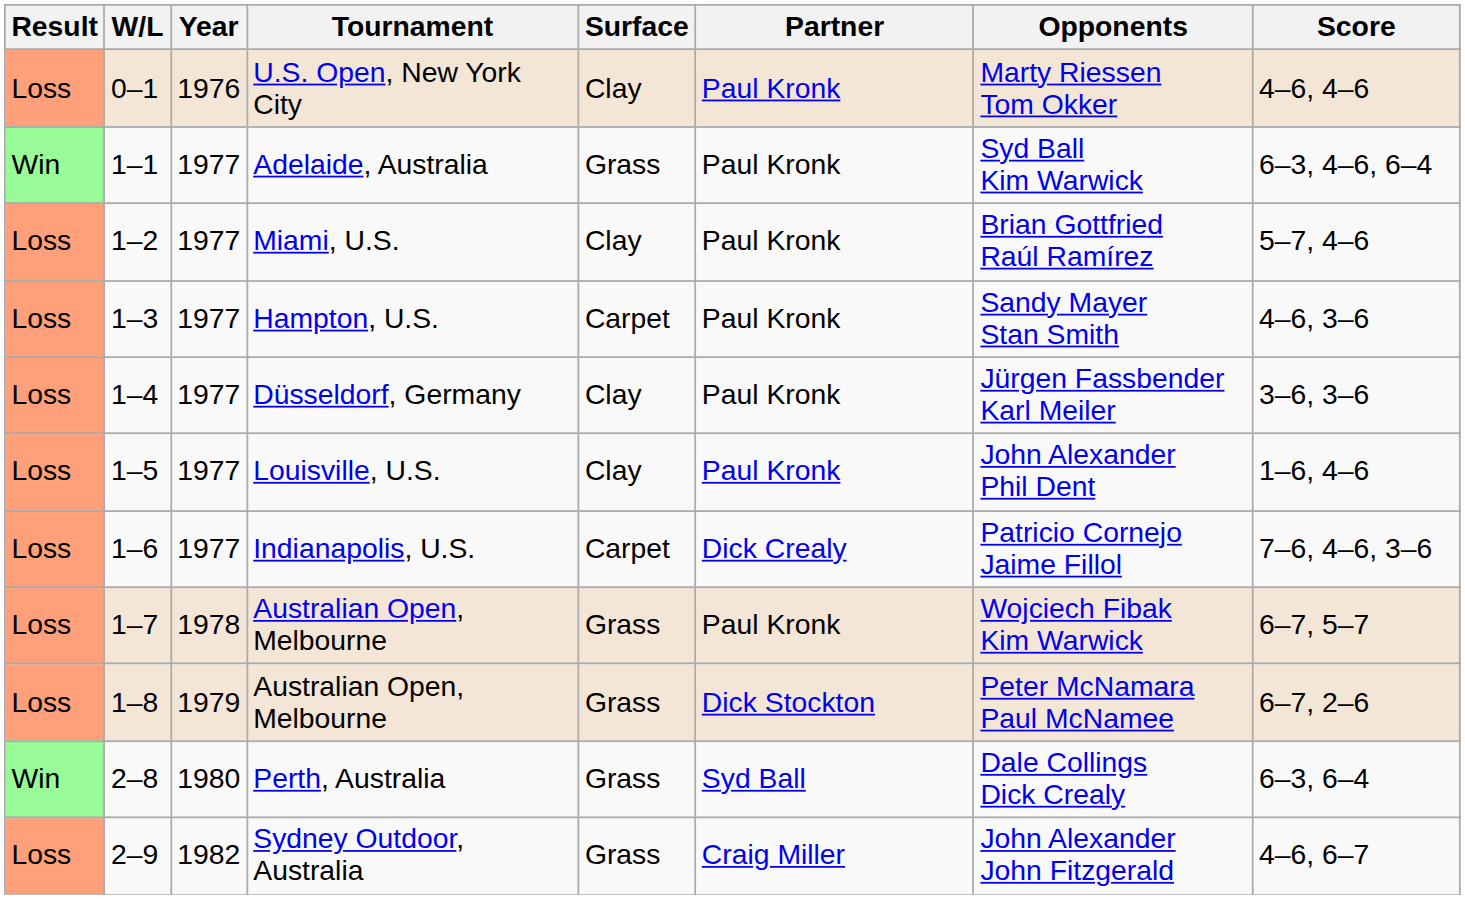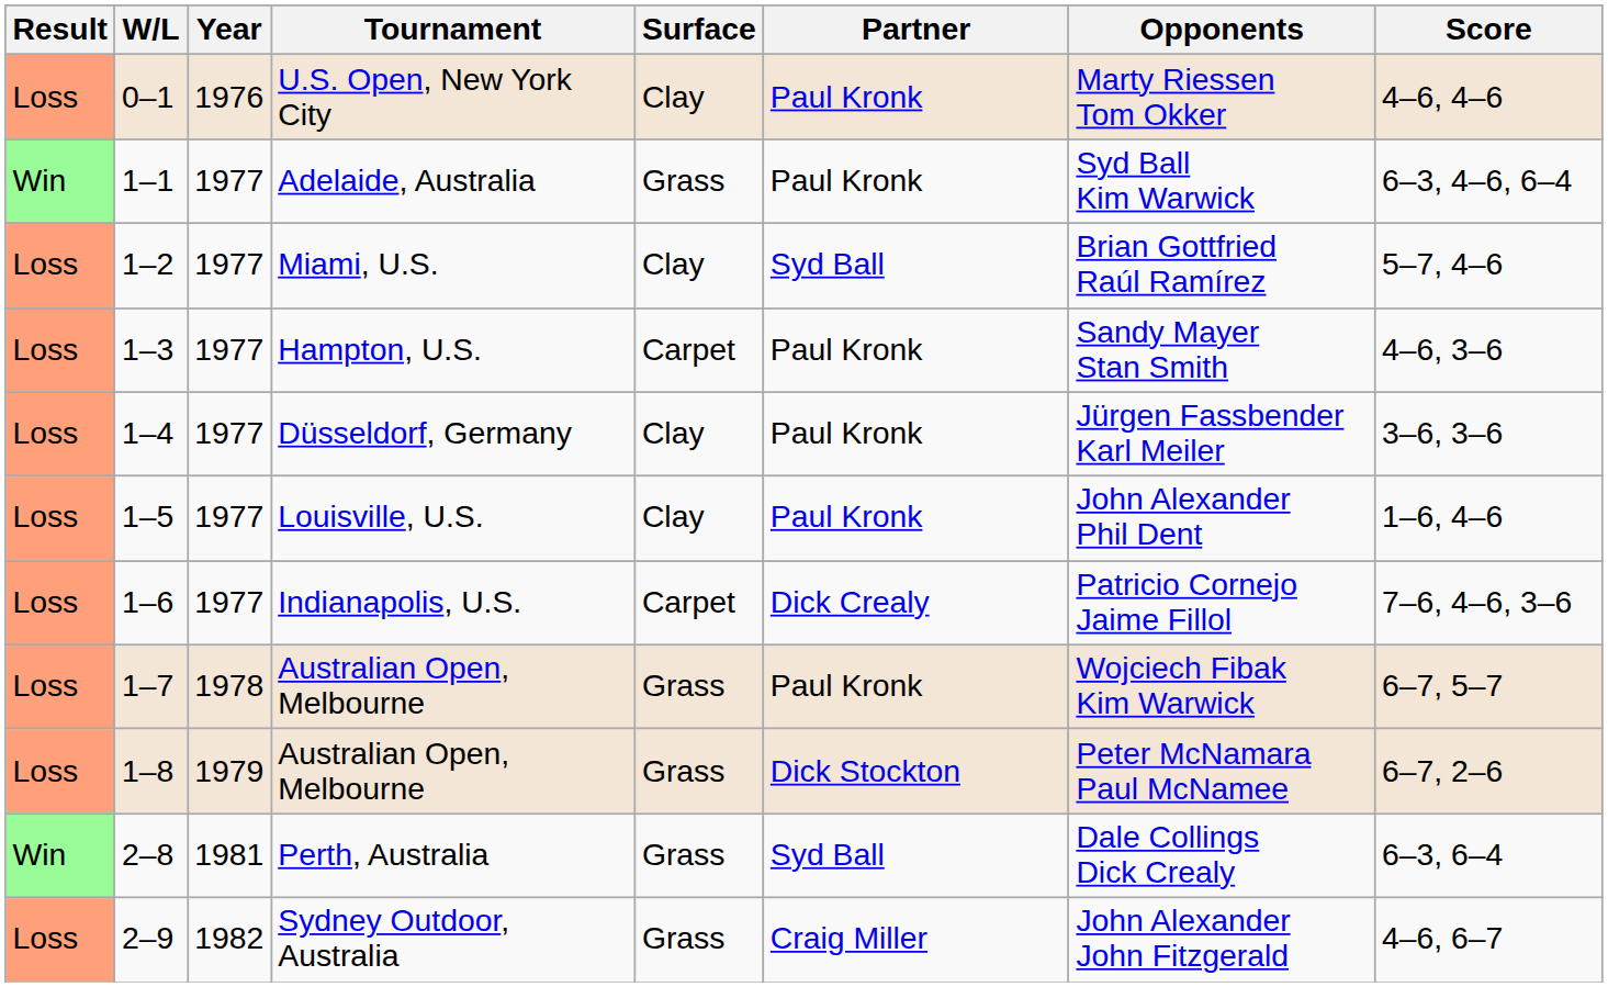Miami, U.S. | Partner: Paul Kronk -> Syd Ball
Perth, Australia | Year: 1980 -> 1981
